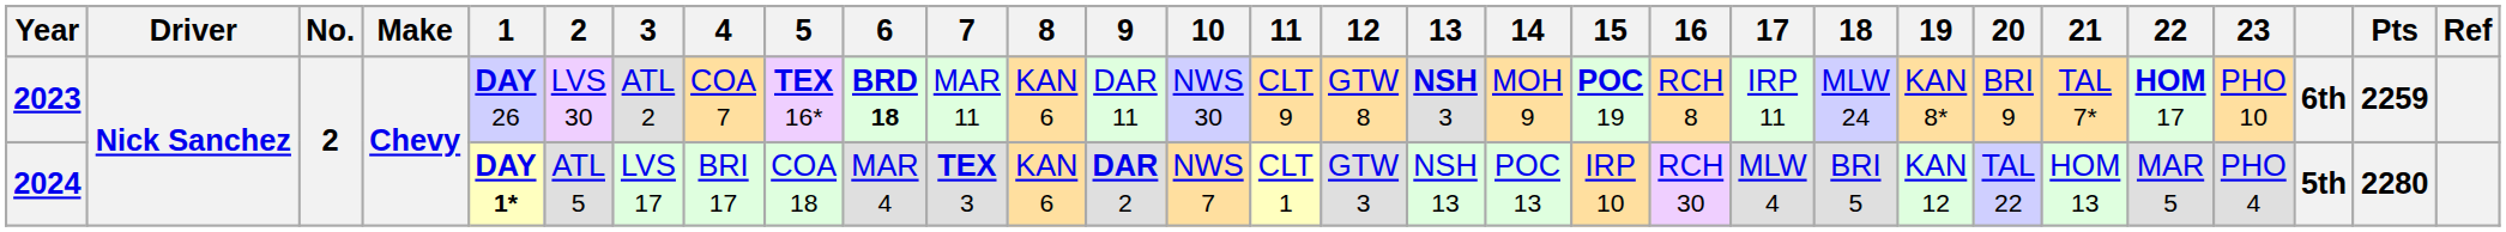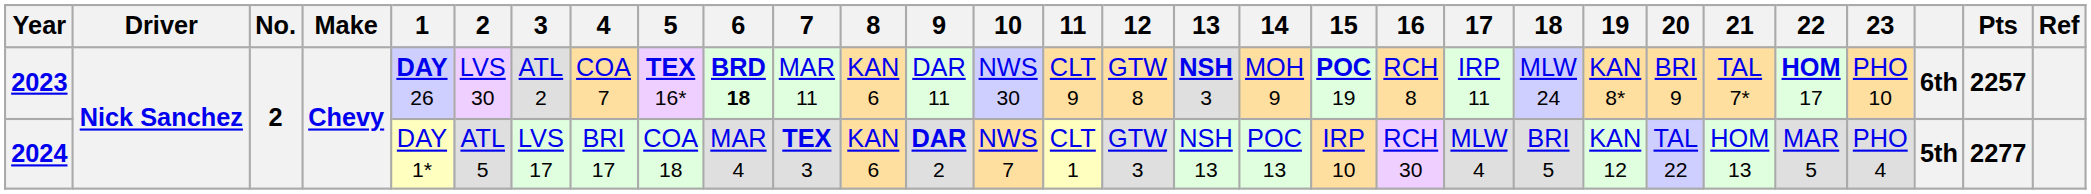2023 | Pts: 2259 -> 2257
2024 | 1: bold -> normal
2024 | Pts: 2280 -> 2277
